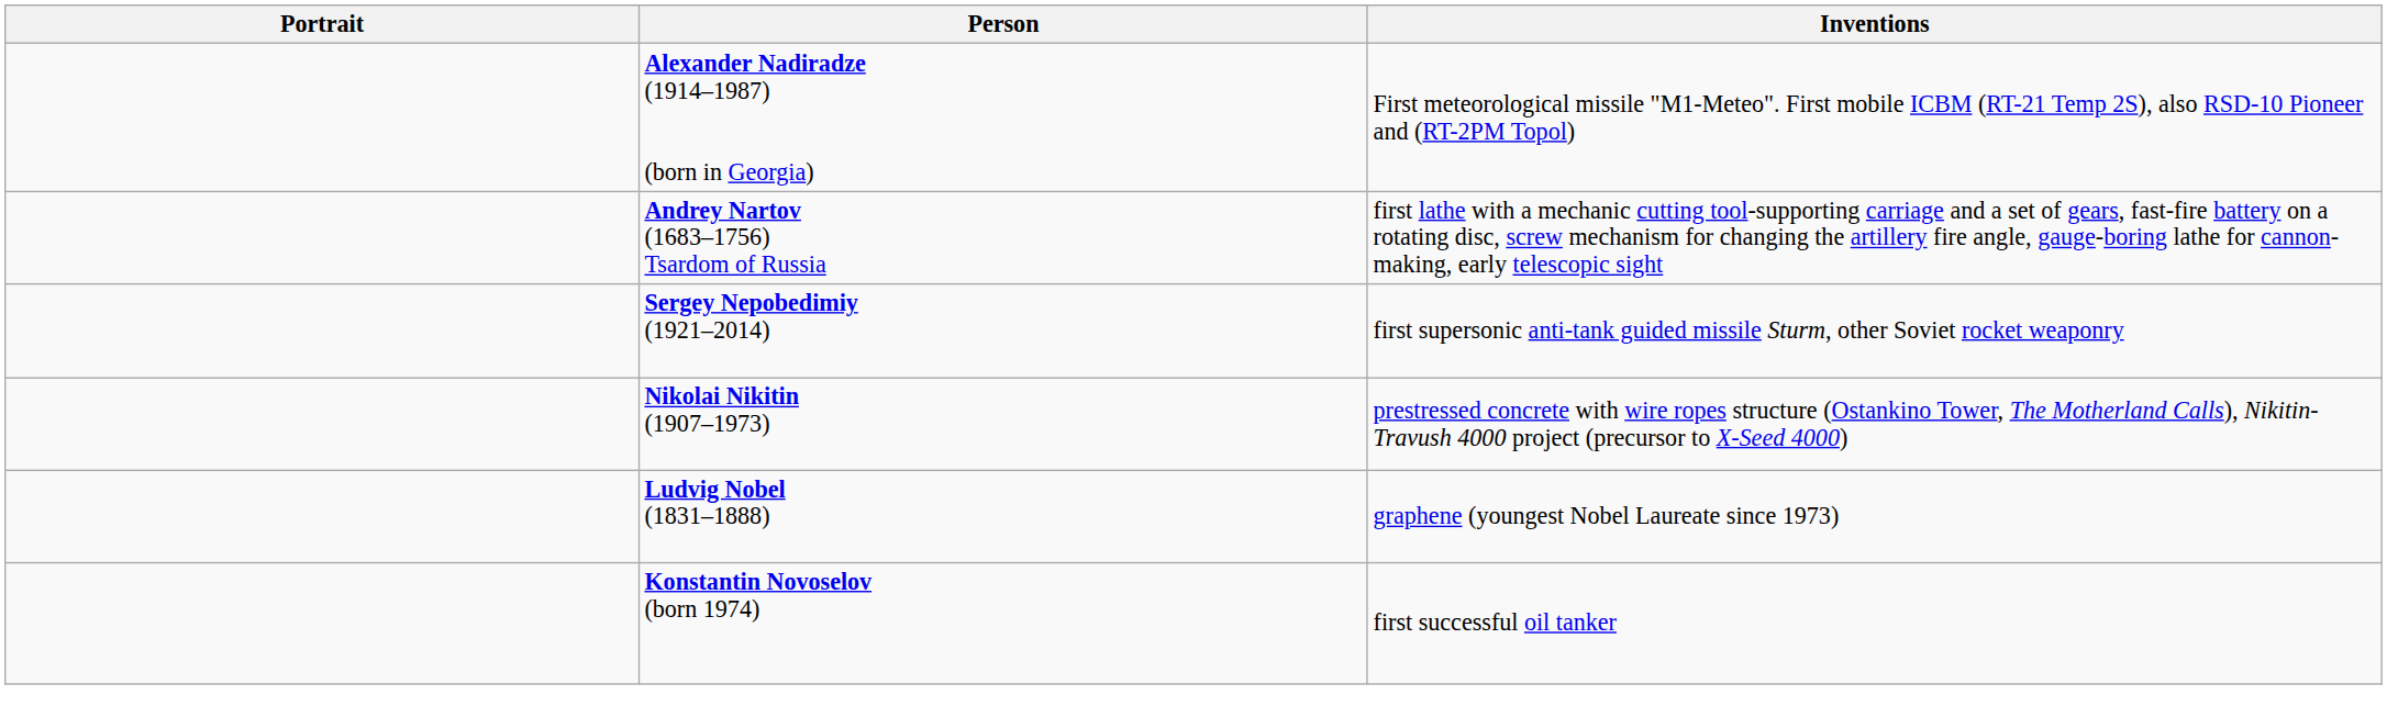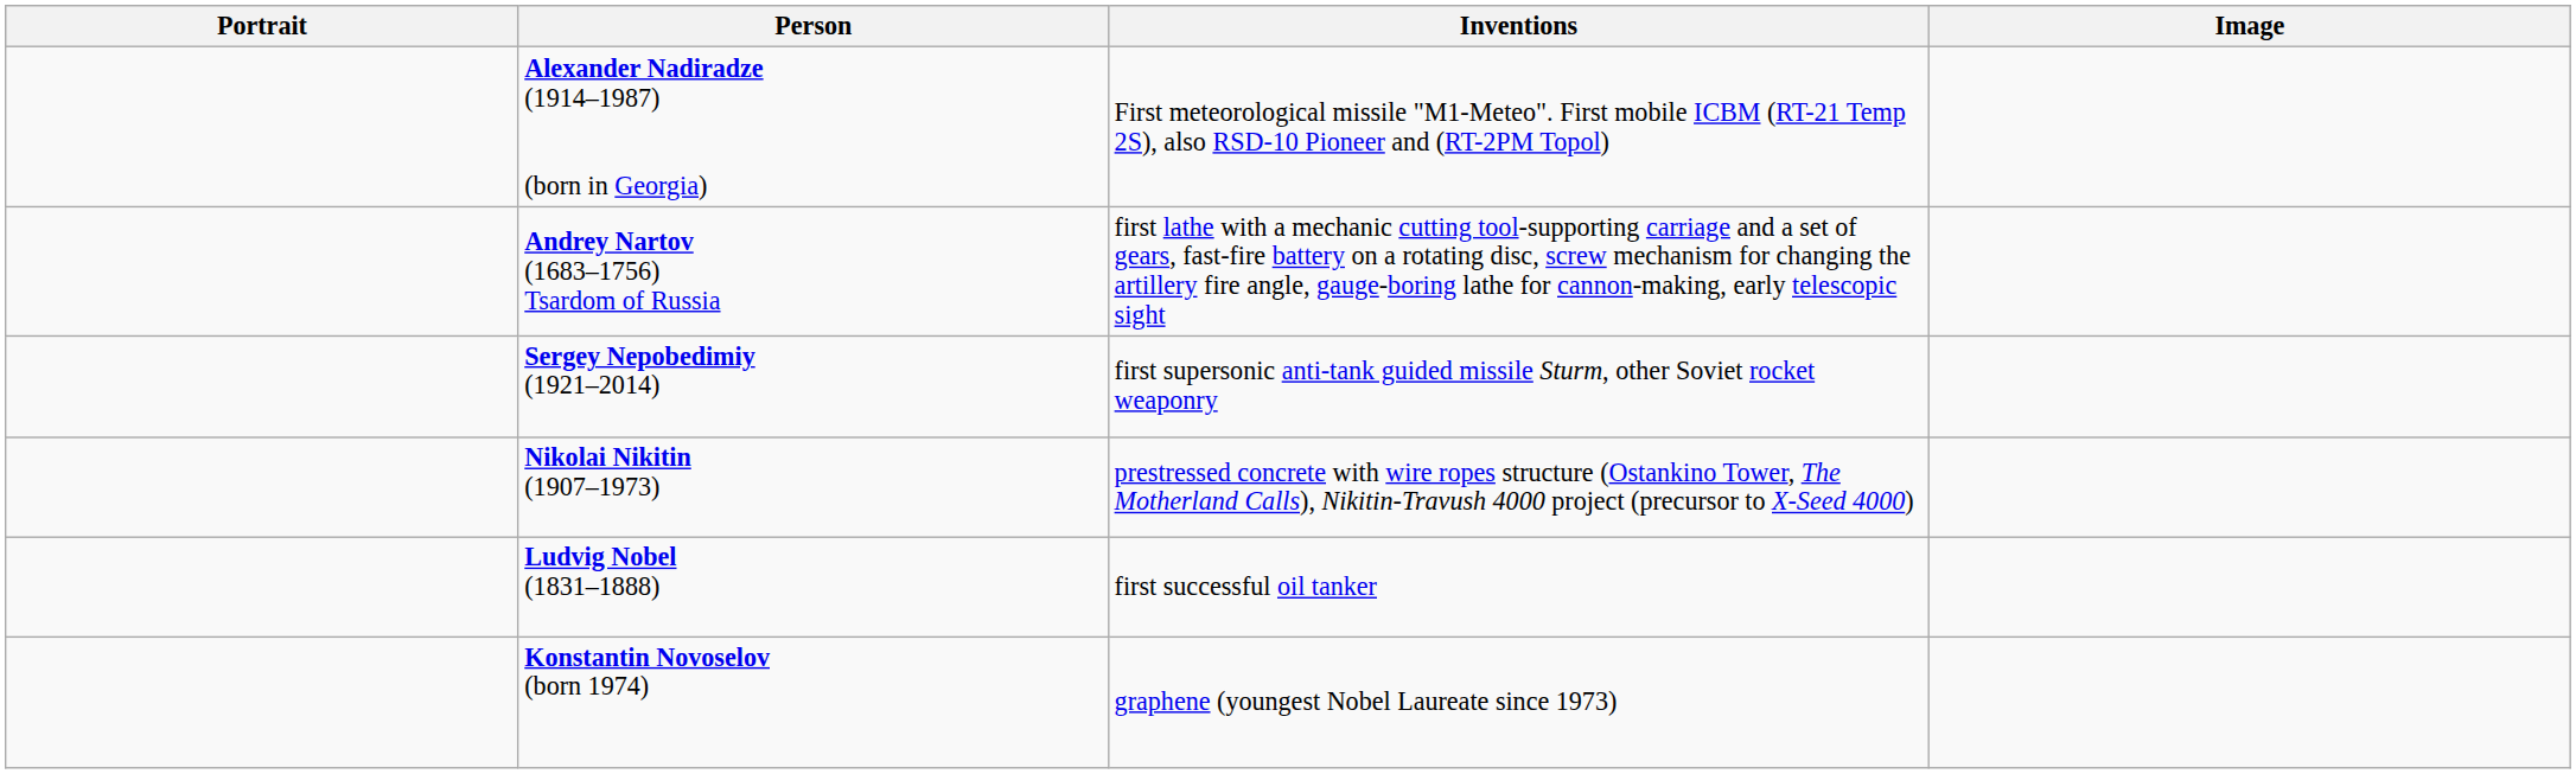+ column: Image
Ludvig Nobel (1831–1888) | Inventions: graphene (youngest Nobel Laureate since 1973) -> first successful oil tanker
Konstantin Novoselov (born 1974) | Inventions: first successful oil tanker -> graphene (youngest Nobel Laureate since 1973)
